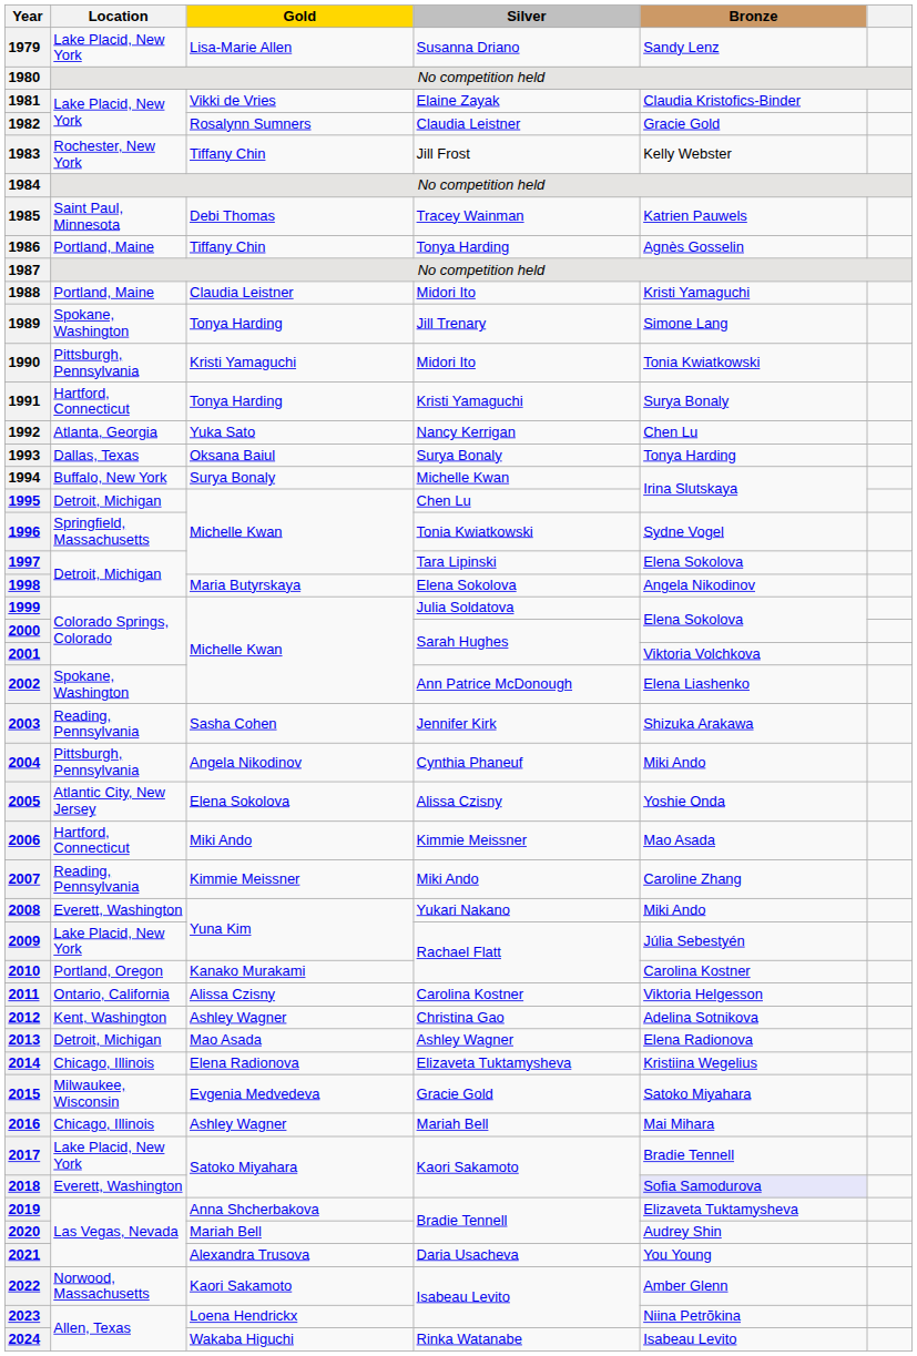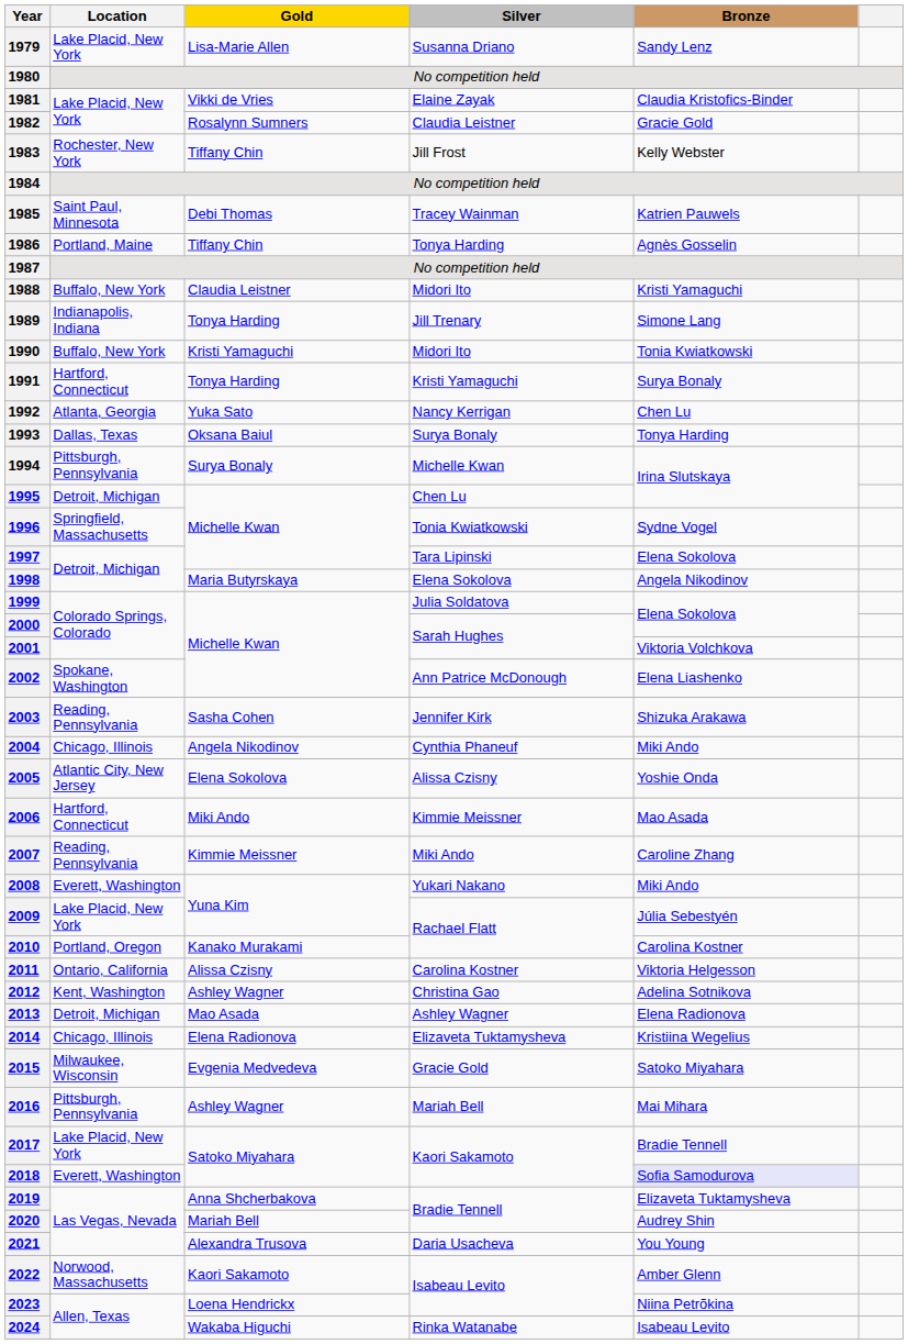1988 | Location: Portland, Maine -> Buffalo, New York
1989 | Location: Spokane, Washington -> Indianapolis, Indiana
1990 | Location: Pittsburgh, Pennsylvania -> Buffalo, New York
1994 | Location: Buffalo, New York -> Pittsburgh, Pennsylvania
2004 | Location: Pittsburgh, Pennsylvania -> Chicago, Illinois
2016 | Location: Chicago, Illinois -> Pittsburgh, Pennsylvania
